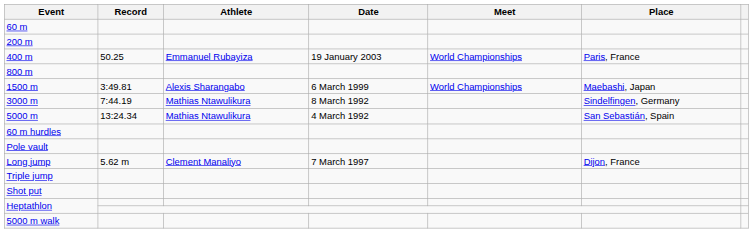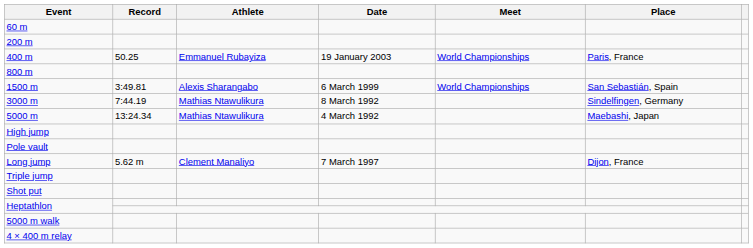1500 m | Place: Maebashi, Japan -> San Sebastián, Spain
5000 m | Place: San Sebastián, Spain -> Maebashi, Japan
- row: 60 m hurdles
+ row: High jump
+ row: 4 × 400 m relay
